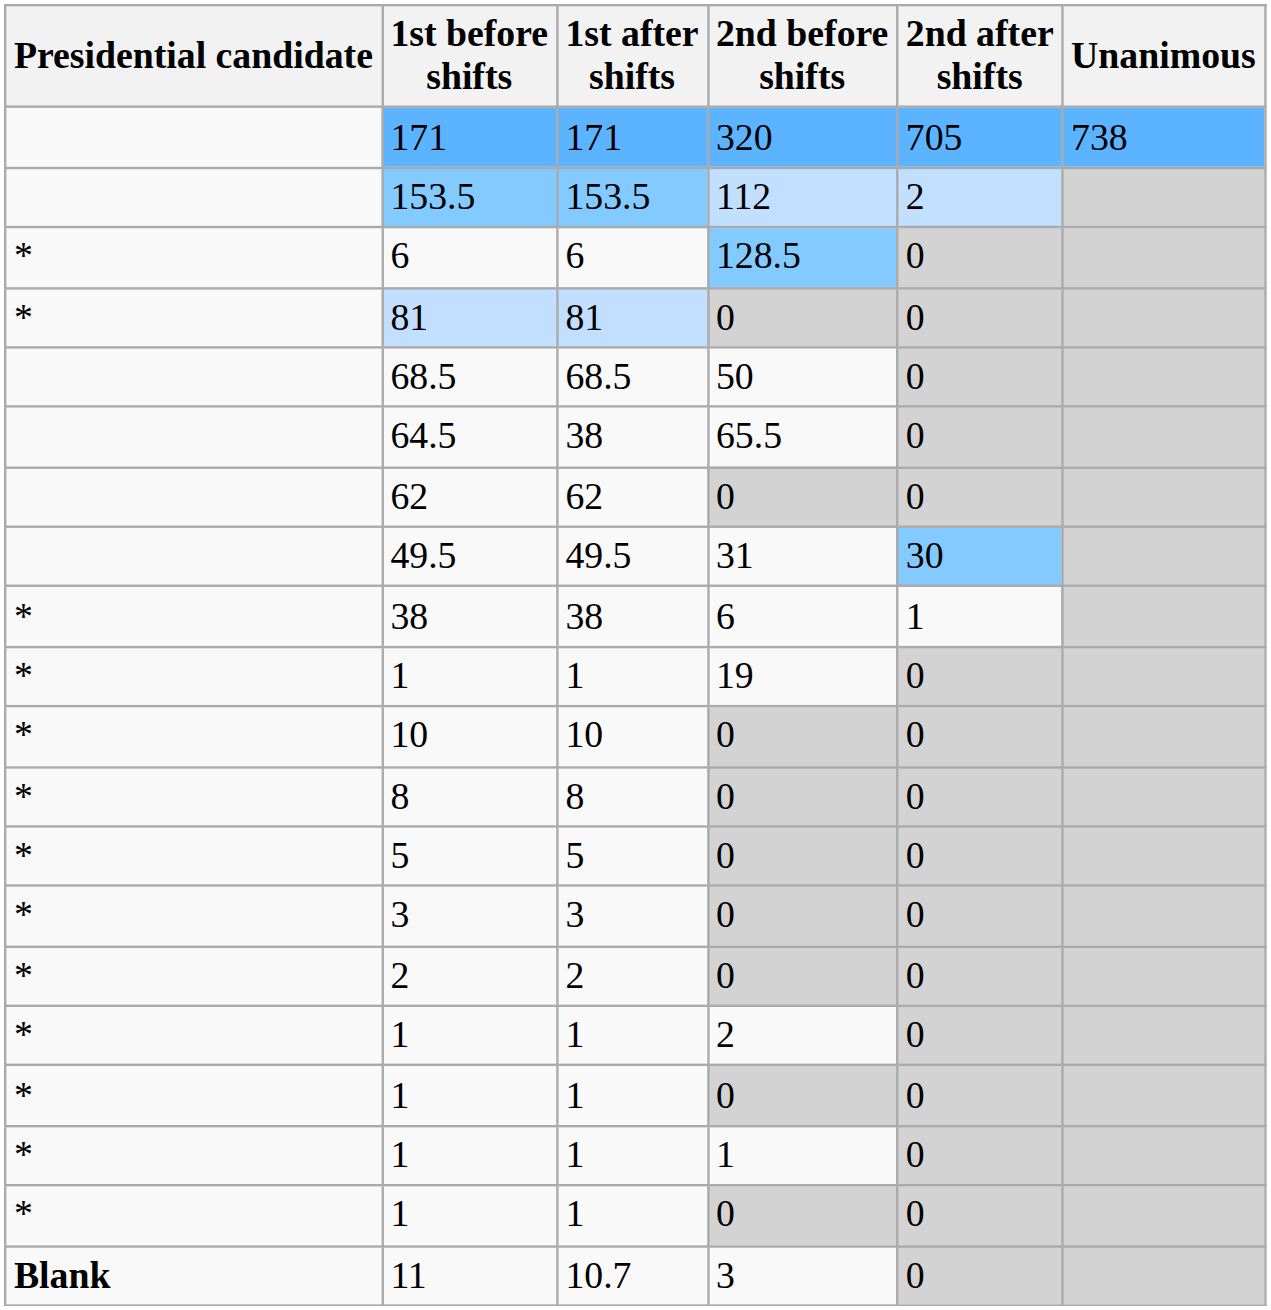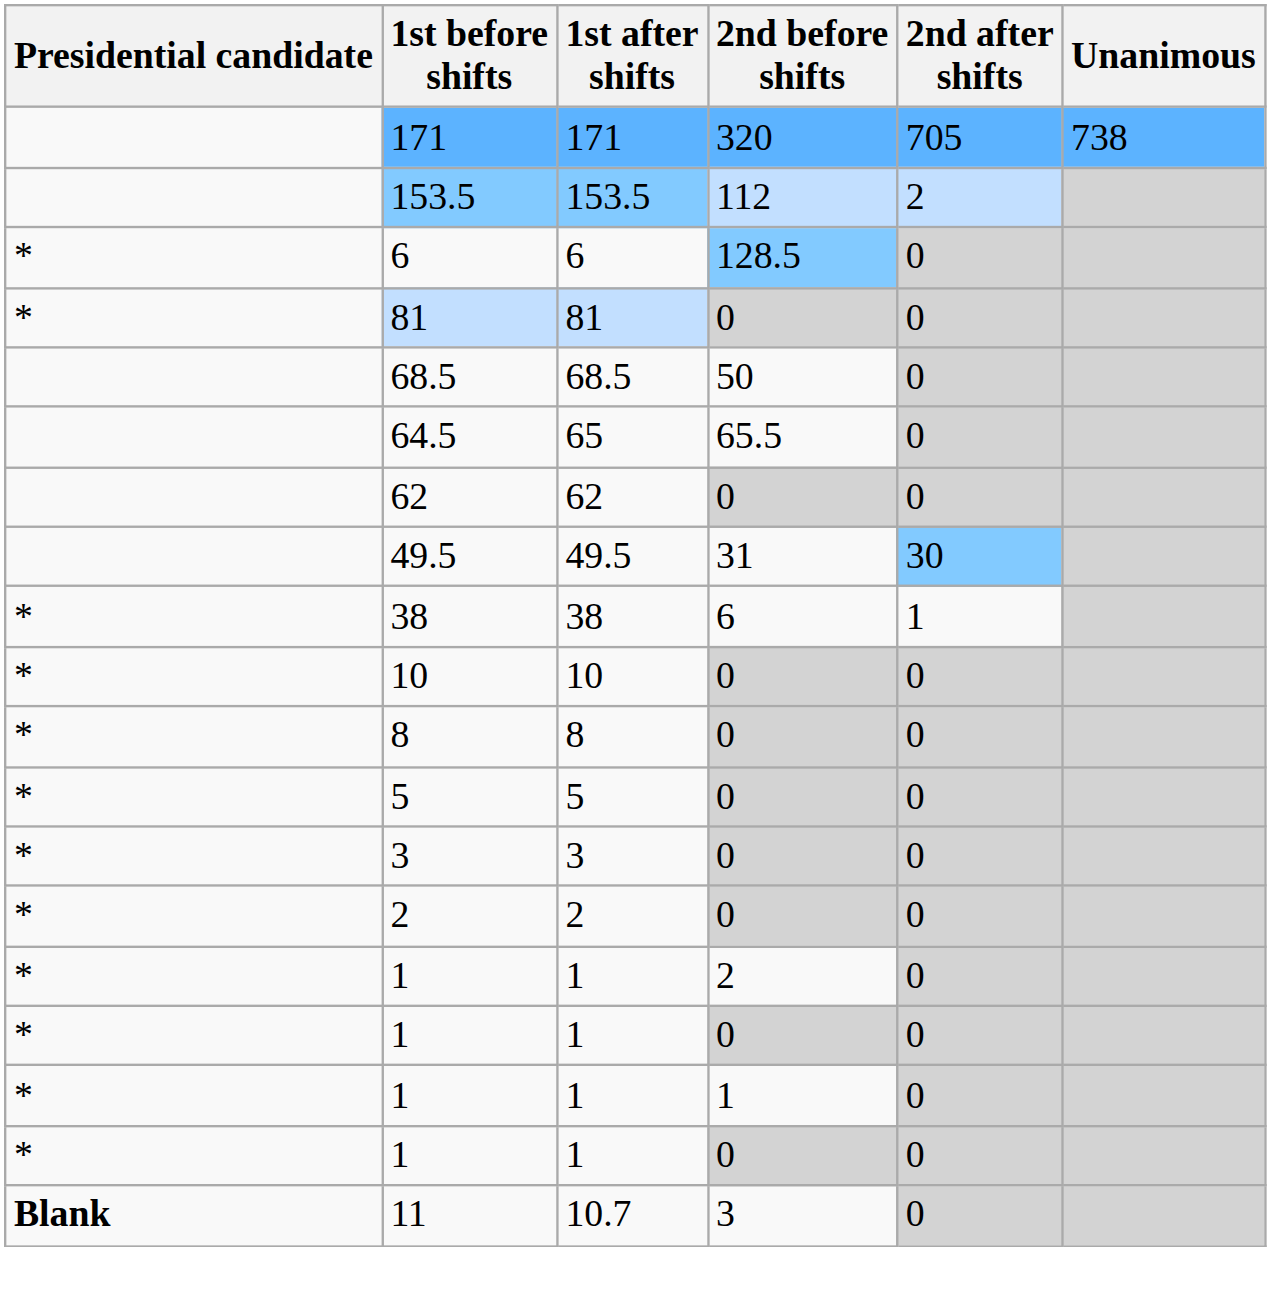64.5 | 1st after shifts: 38 -> 65
- row: * | 1 | 1 | 19 | 0
